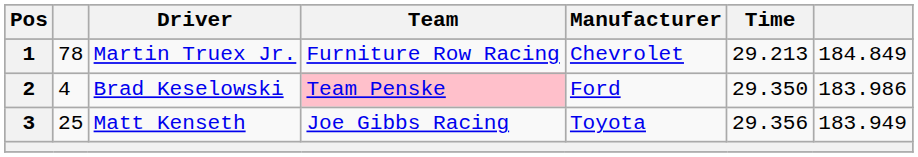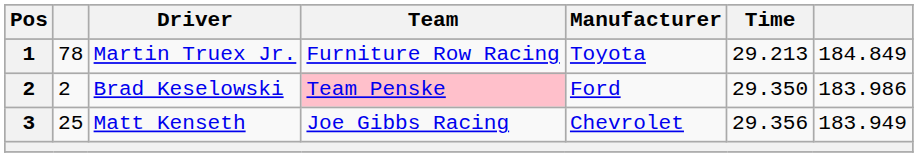Martin Truex Jr. | Manufacturer: Chevrolet -> Toyota
Brad Keselowski | column 2: 4 -> 2
Matt Kenseth | Manufacturer: Toyota -> Chevrolet
